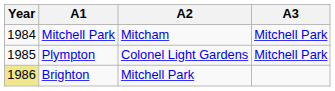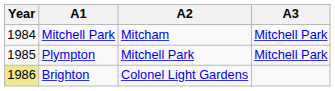Plympton | A2: Colonel Light Gardens -> Mitchell Park
Brighton | A2: Mitchell Park -> Colonel Light Gardens
